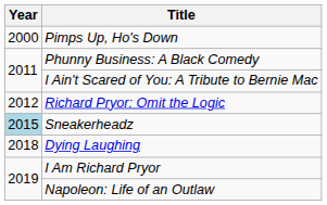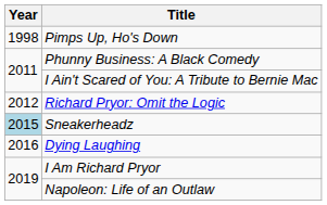Pimps Up, Ho's Down | Year: 2000 -> 1998
Dying Laughing | Year: 2018 -> 2016
